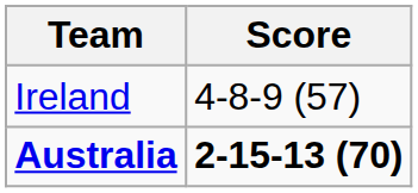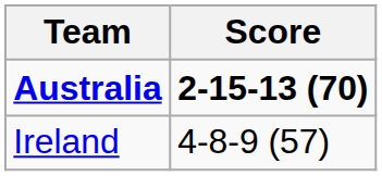rows swapped: Ireland <-> Australia
